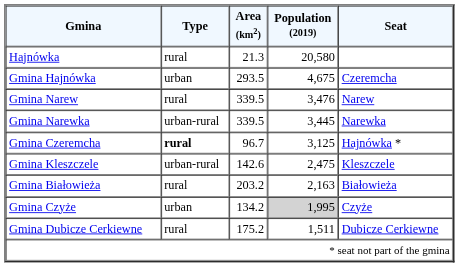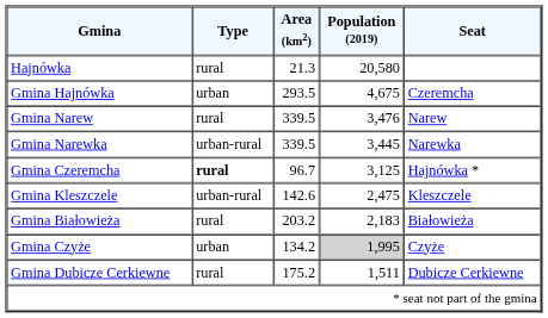Gmina Białowieża | Population (2019): 2,163 -> 2,183
